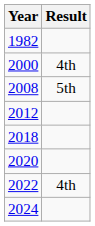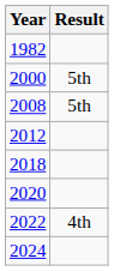2000 | Result: 4th -> 5th
